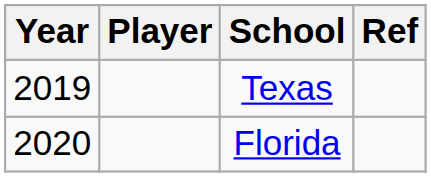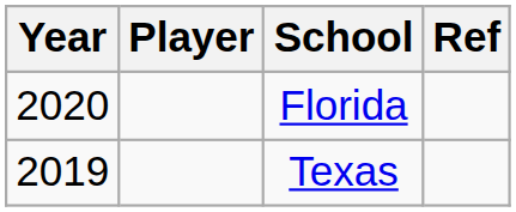rows swapped: Texas <-> Florida
